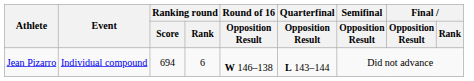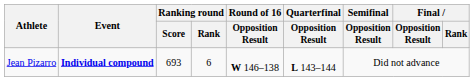Jean Pizarro | Event: normal -> bold
Jean Pizarro | Ranking round / Score: 694 -> 693
